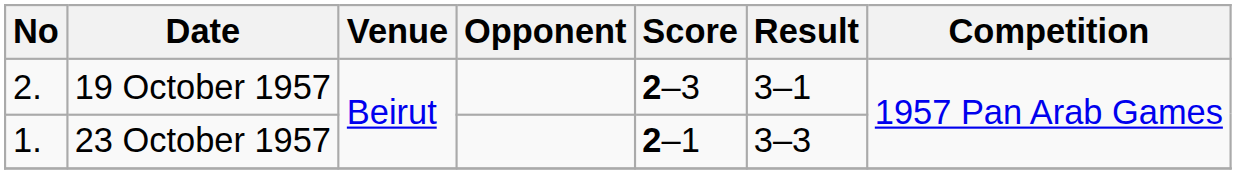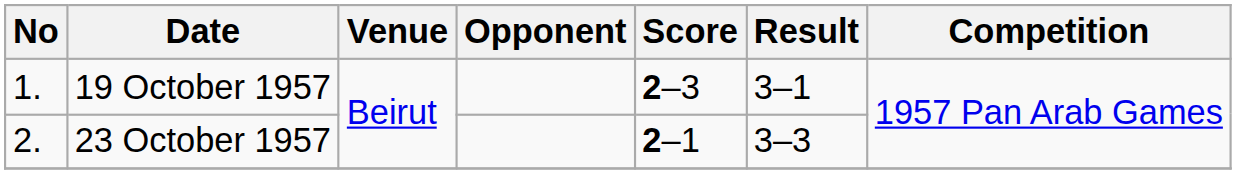19 October 1957 | No: 2. -> 1.
23 October 1957 | No: 1. -> 2.
